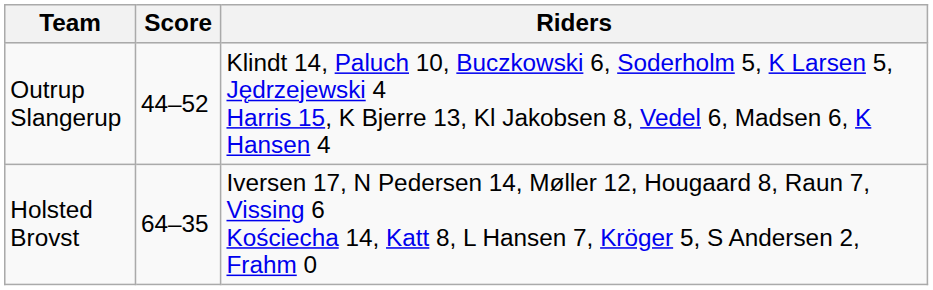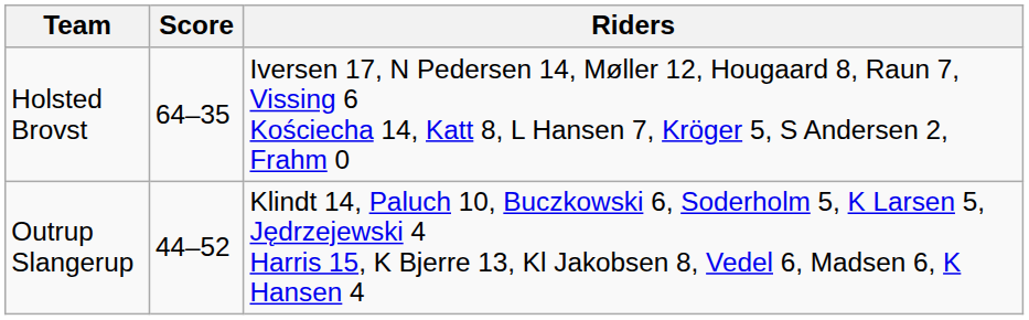rows swapped: Holsted Brovst <-> Outrup Slangerup
